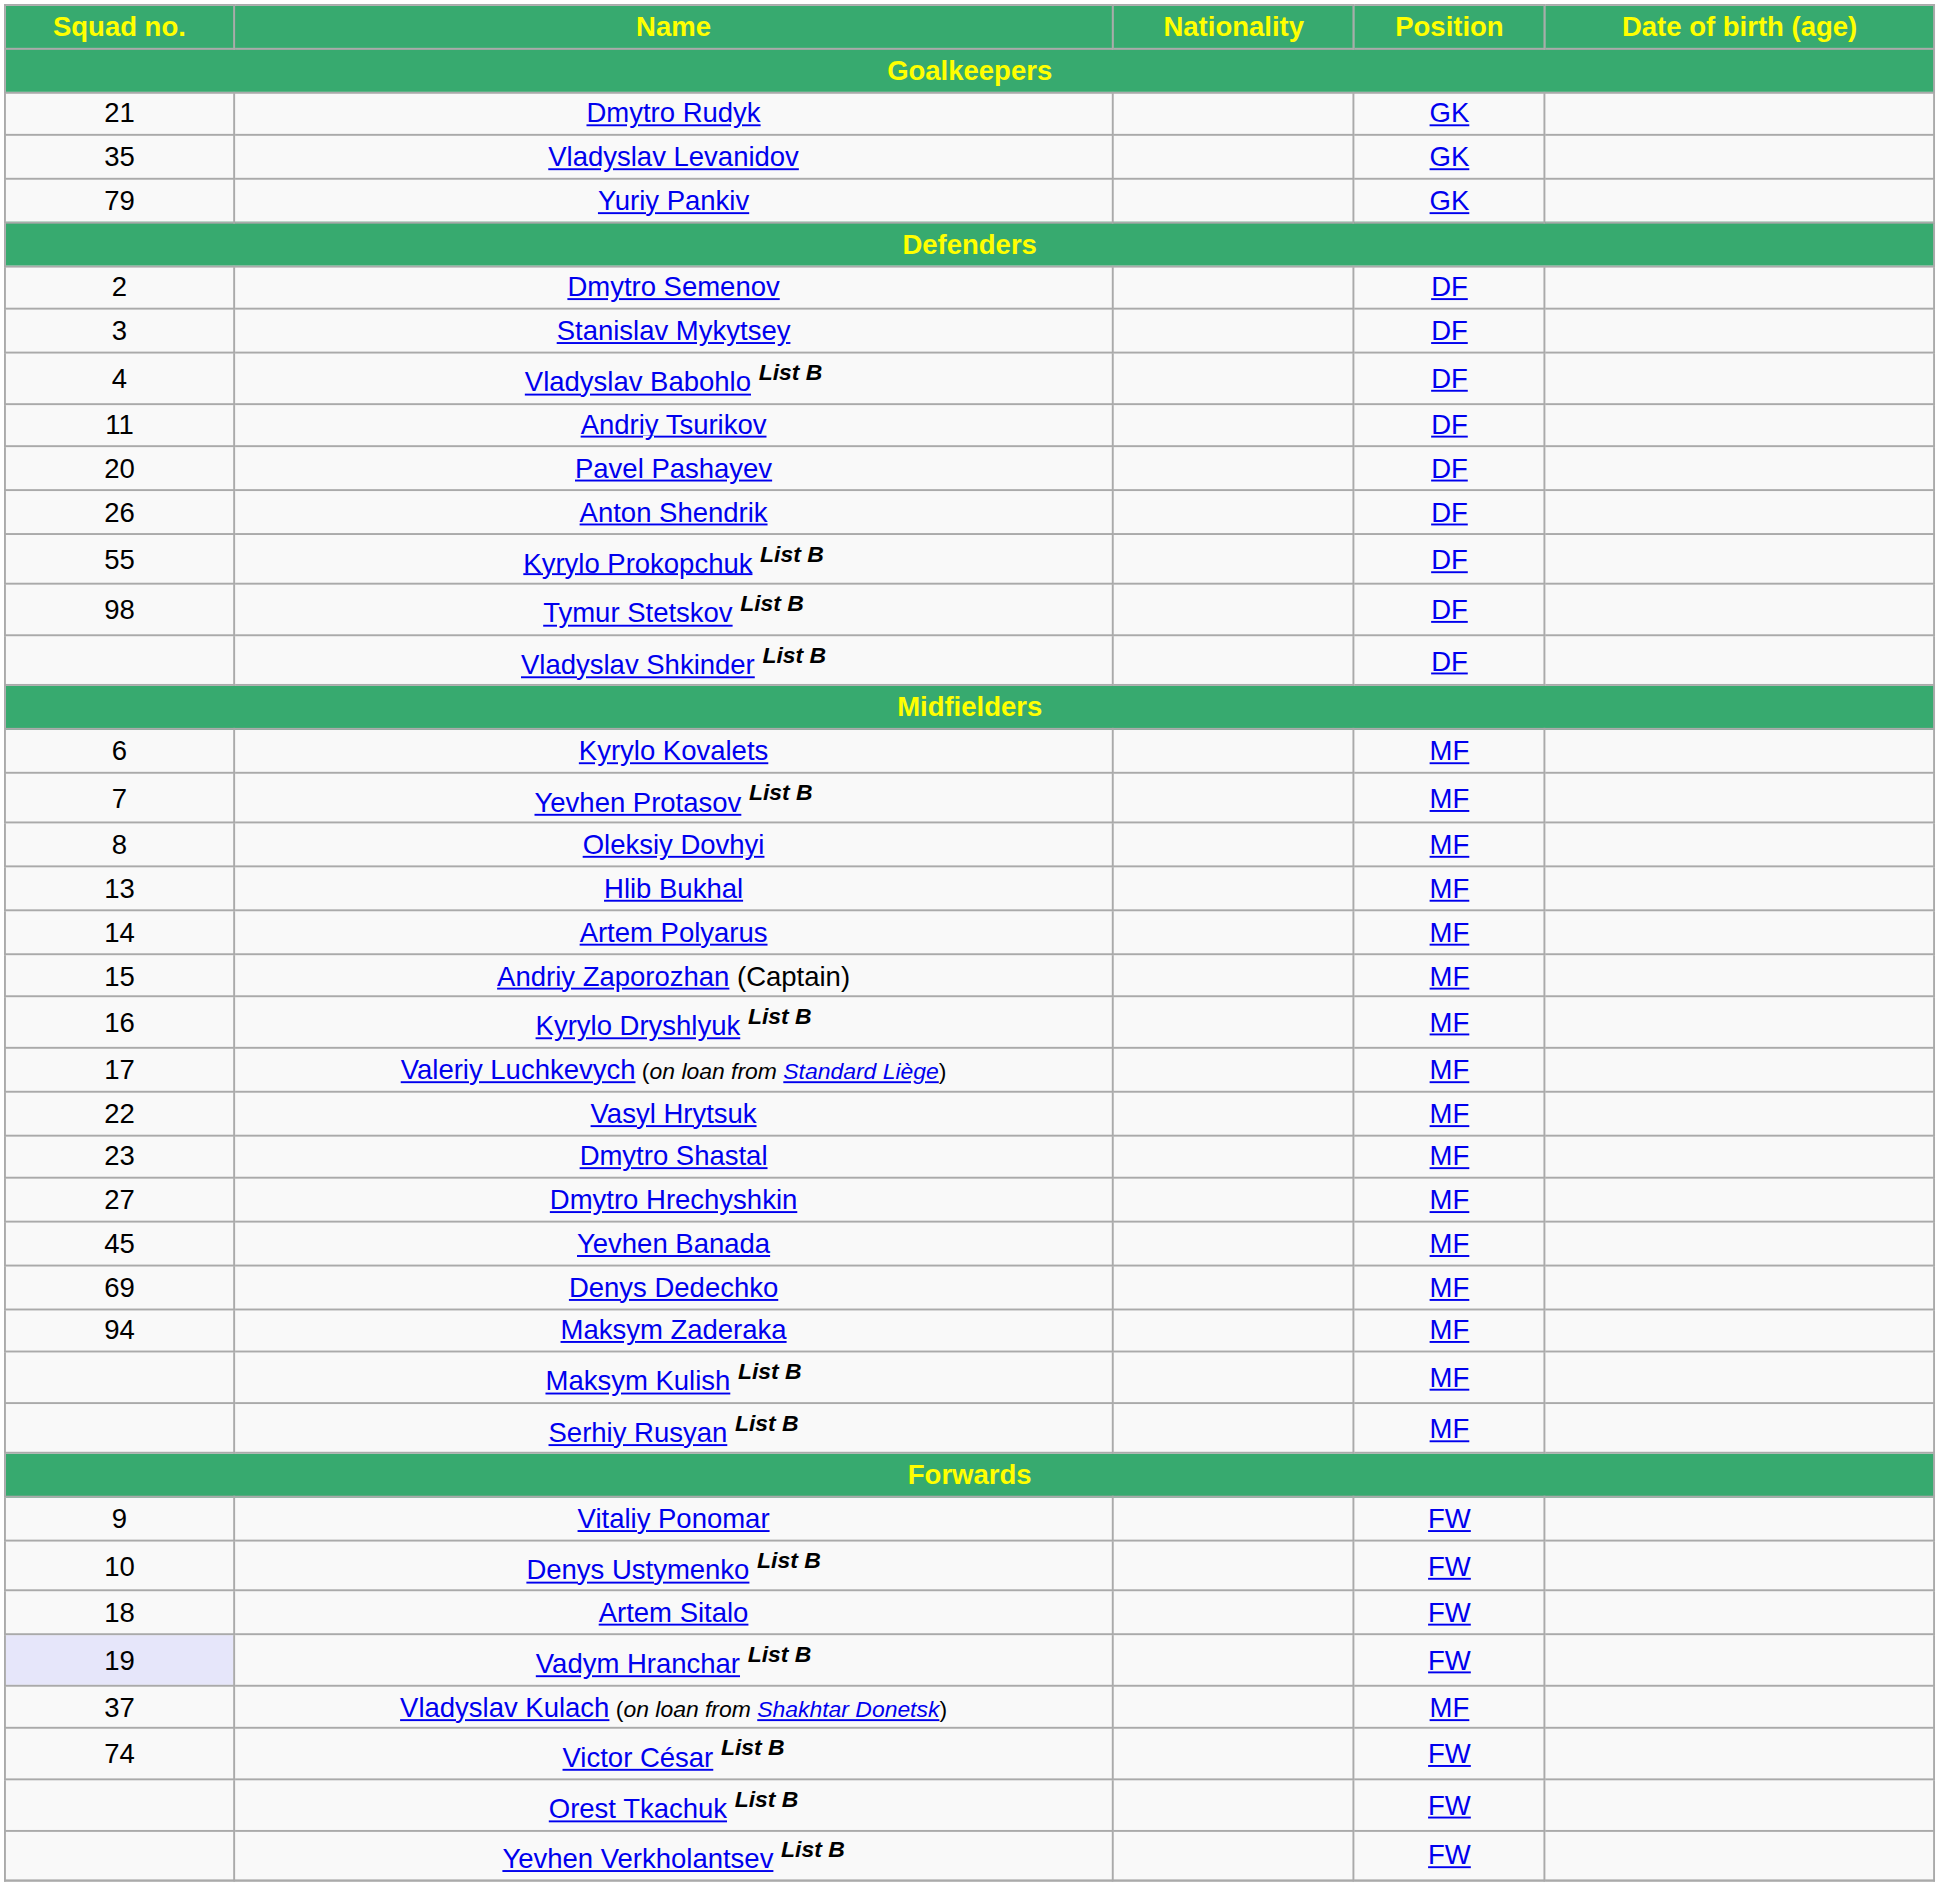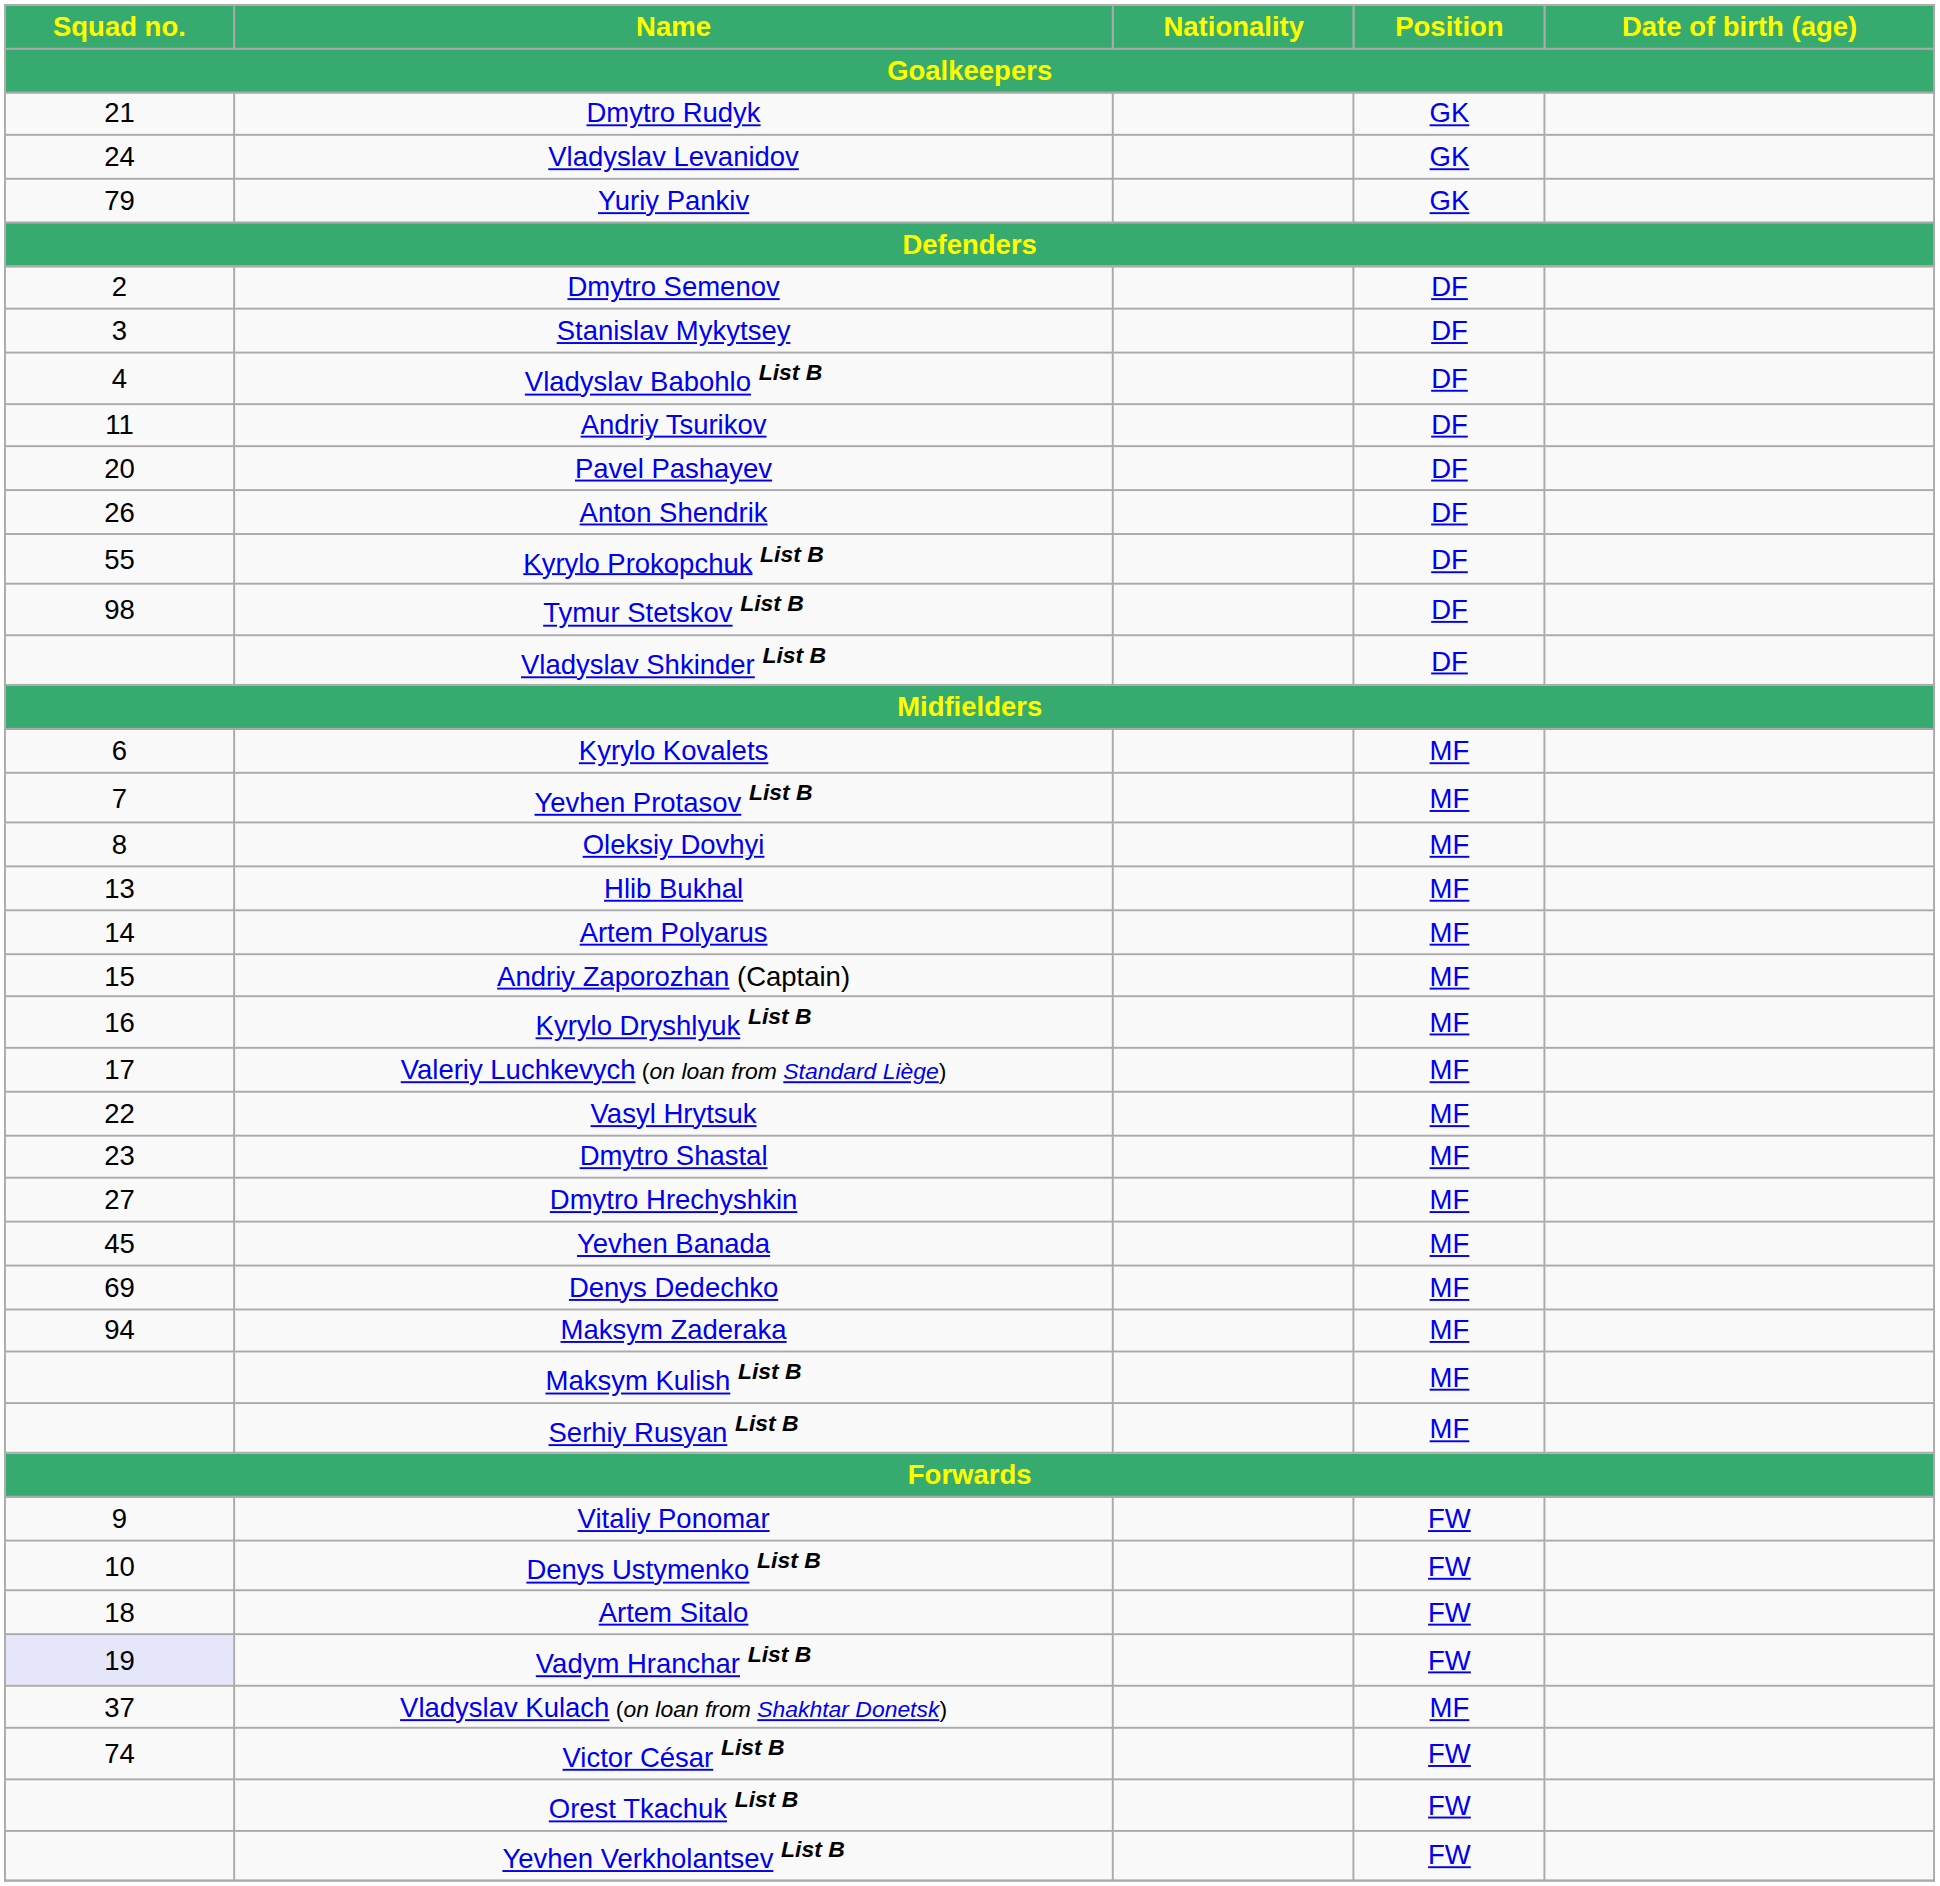Vladyslav Levanidov | Squad no. / Goalkeepers: 35 -> 24
